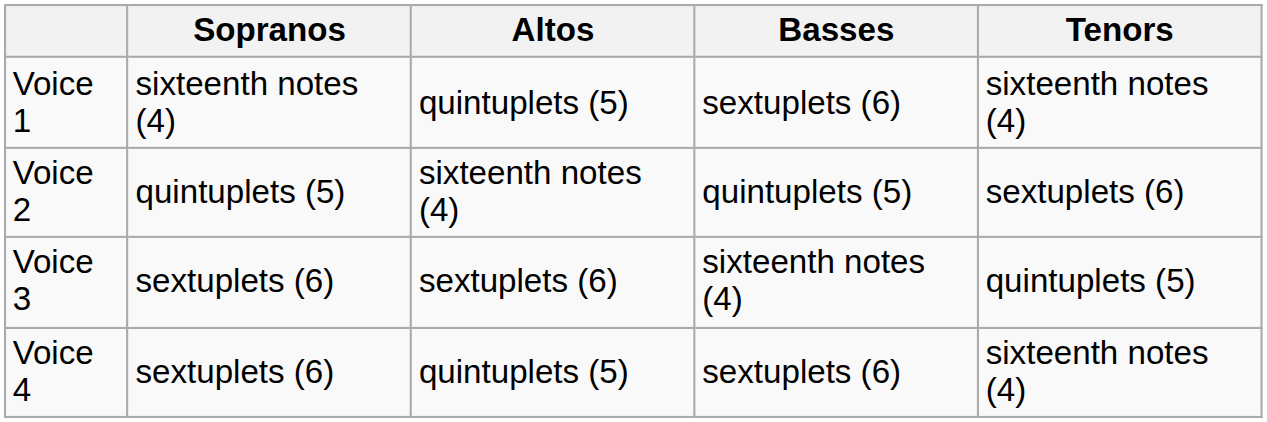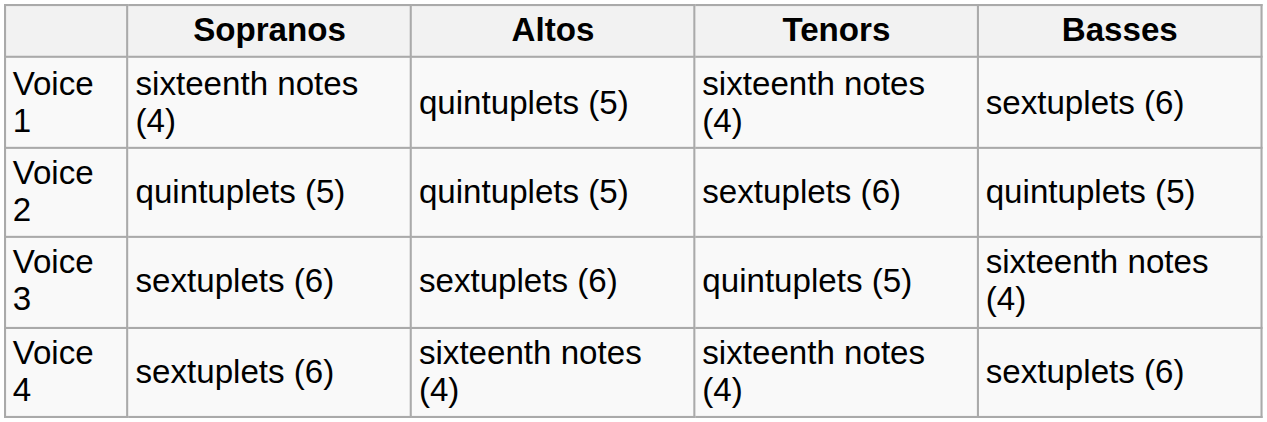columns swapped: Tenors <-> Basses
Voice 2 | Altos: sixteenth notes (4) -> quintuplets (5)
Voice 4 | Altos: quintuplets (5) -> sixteenth notes (4)
